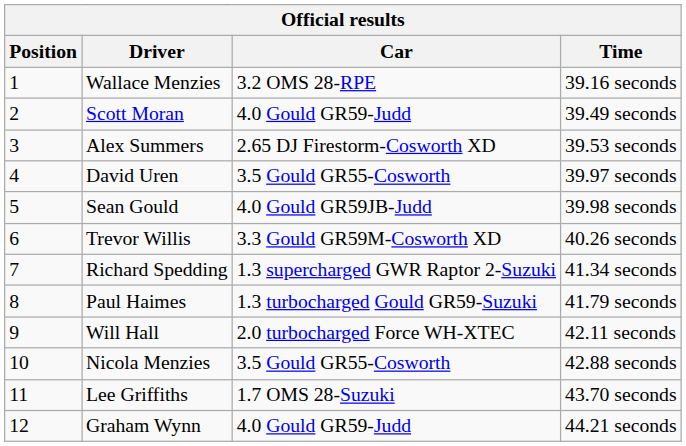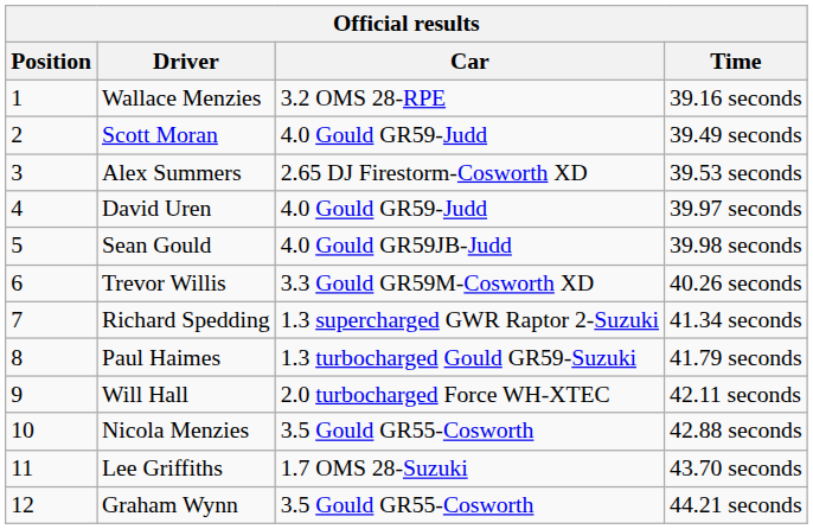David Uren | Car: 3.5 Gould GR55-Cosworth -> 4.0 Gould GR59-Judd
Graham Wynn | Car: 4.0 Gould GR59-Judd -> 3.5 Gould GR55-Cosworth
